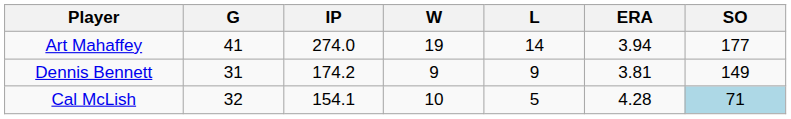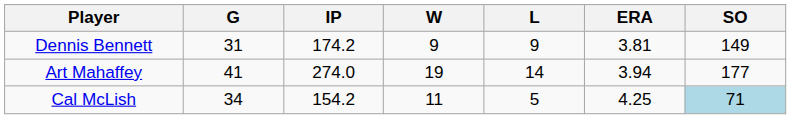rows swapped: Art Mahaffey <-> Dennis Bennett
Cal McLish | G: 32 -> 34
Cal McLish | IP: 154.1 -> 154.2
Cal McLish | W: 10 -> 11
Cal McLish | ERA: 4.28 -> 4.25
